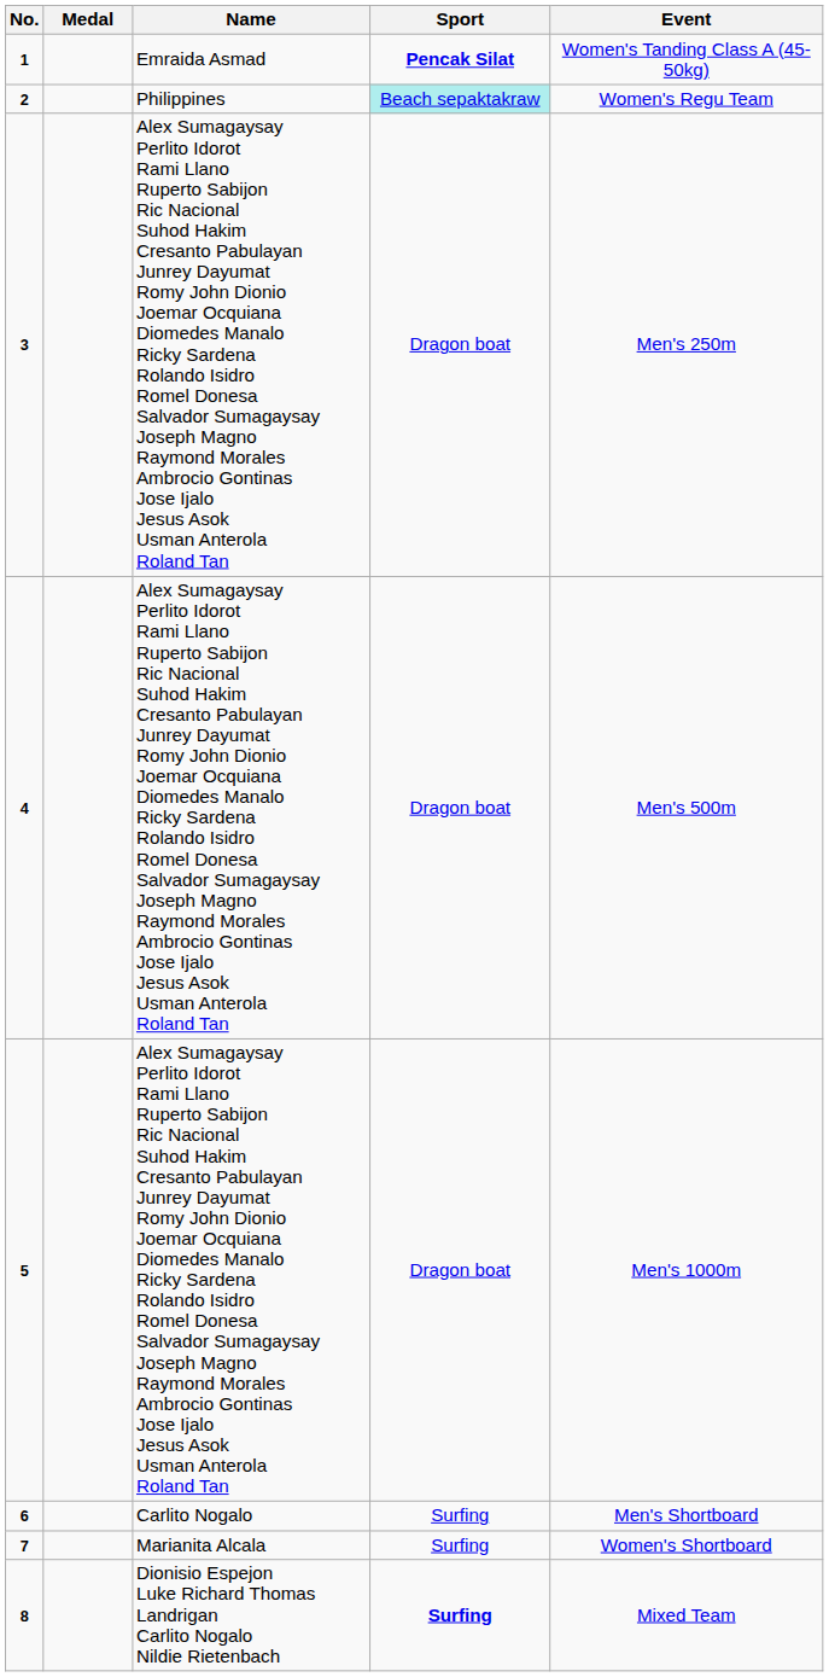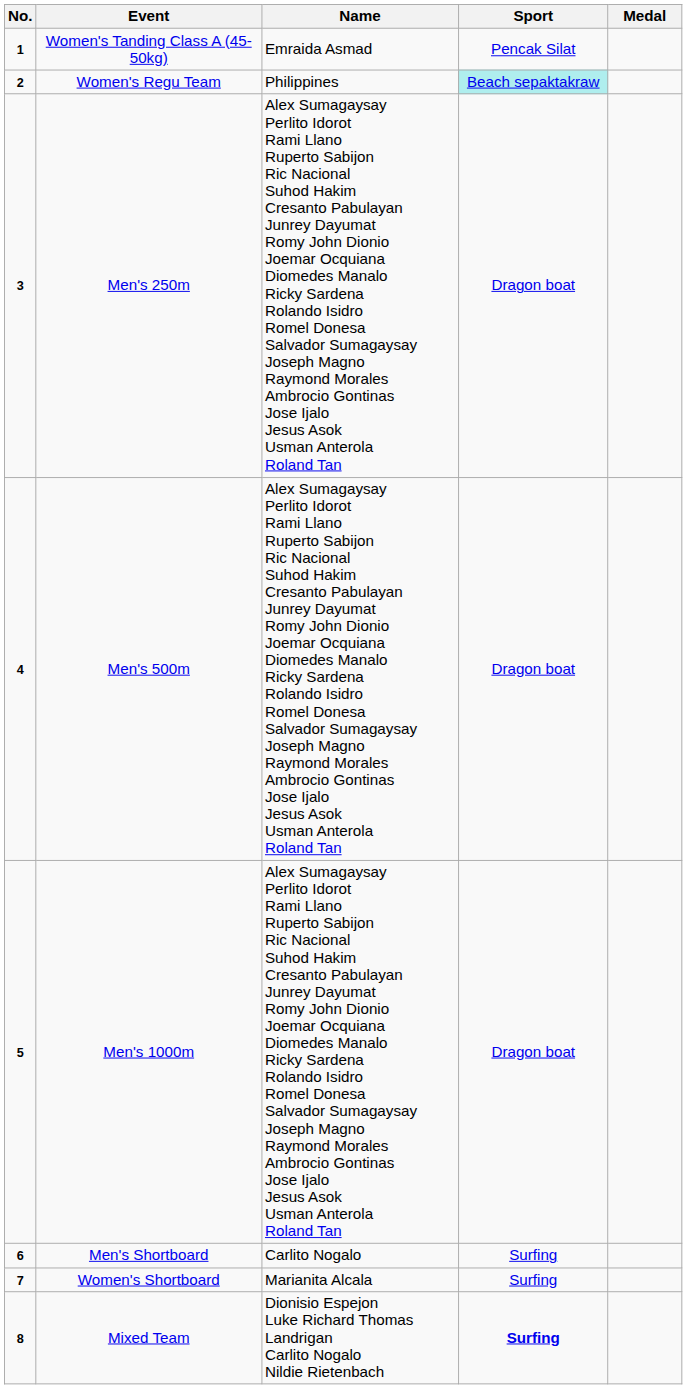columns swapped: Medal <-> Event
1 | Sport: bold -> normal
